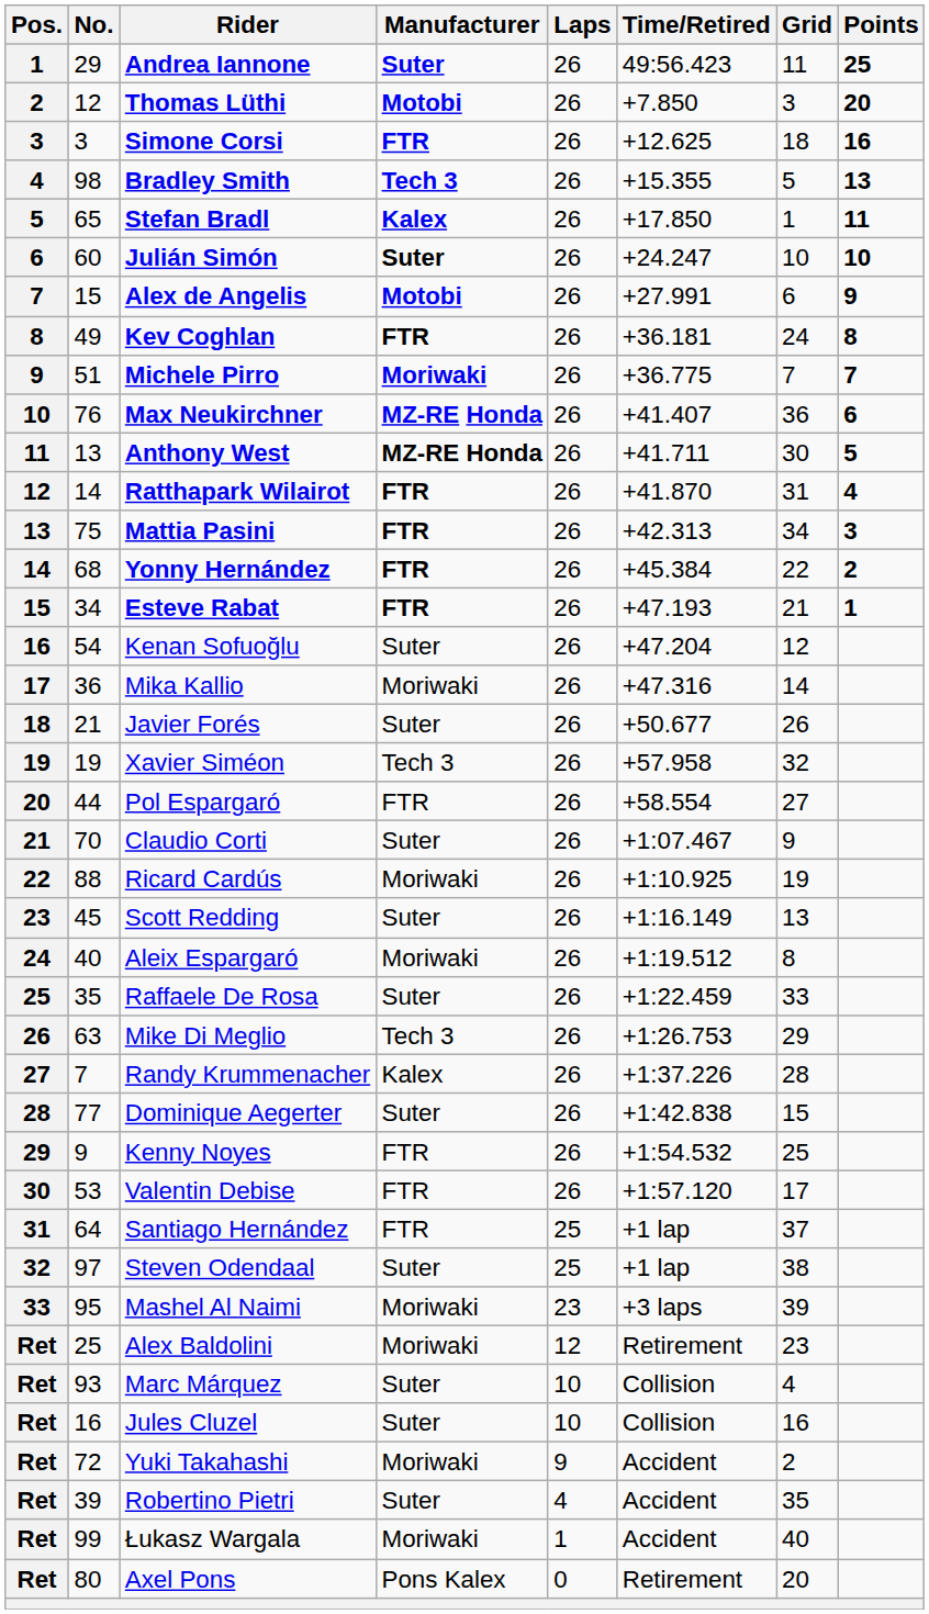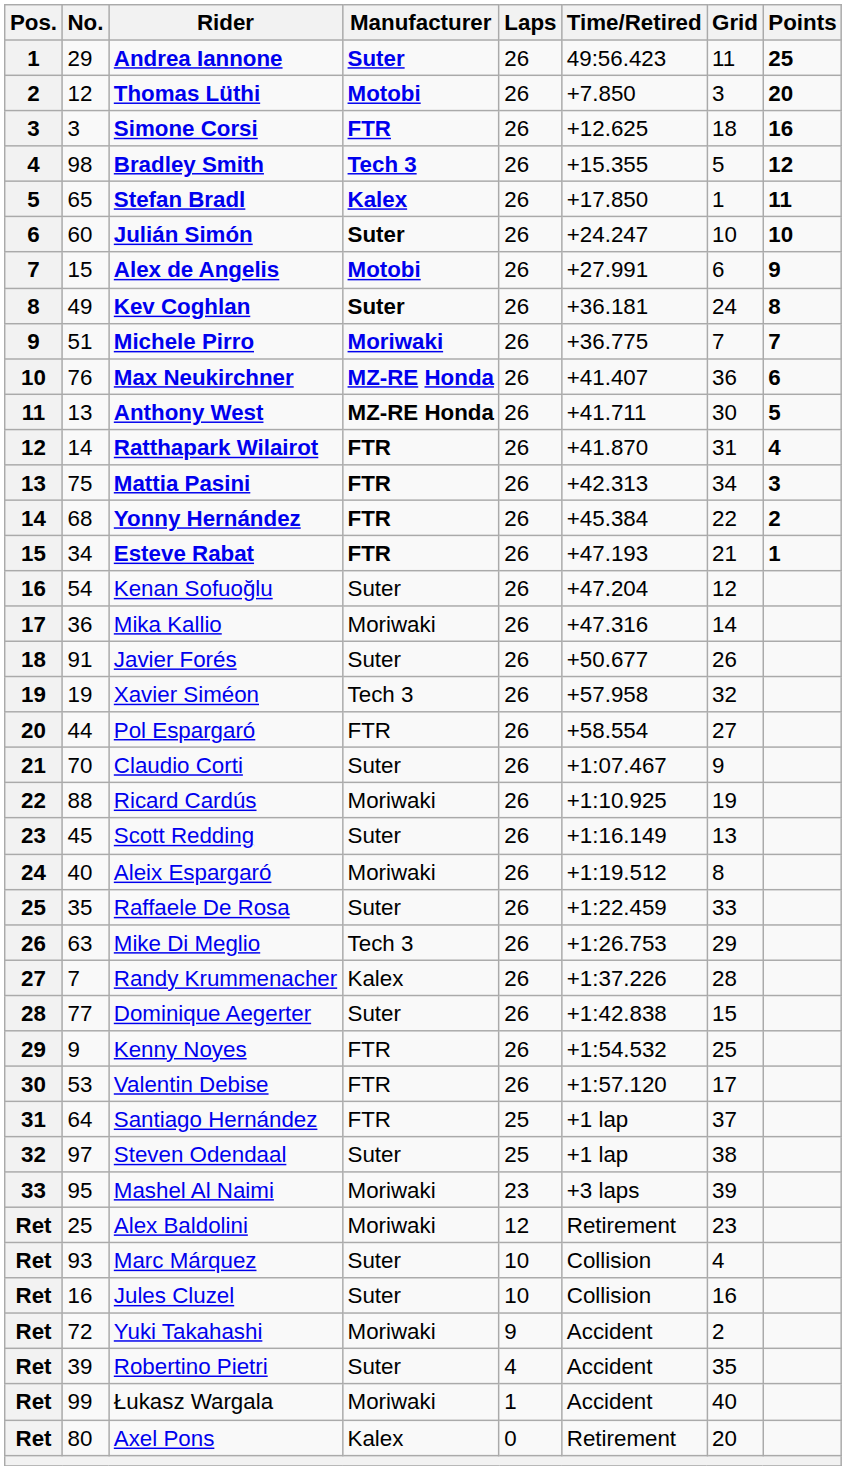Bradley Smith | Points: 13 -> 12
Kev Coghlan | Manufacturer: FTR -> Suter
Javier Forés | No.: 21 -> 91
Axel Pons | Manufacturer: Pons Kalex -> Kalex
